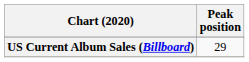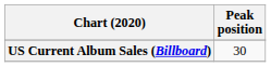US Current Album Sales (Billboard) | Peak position: 29 -> 30
